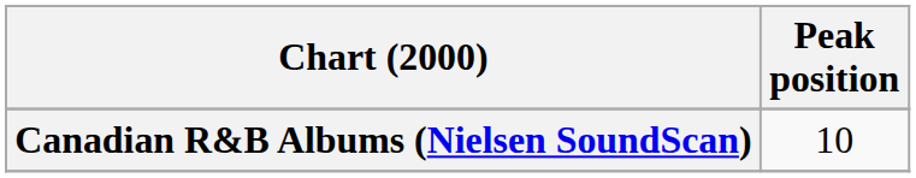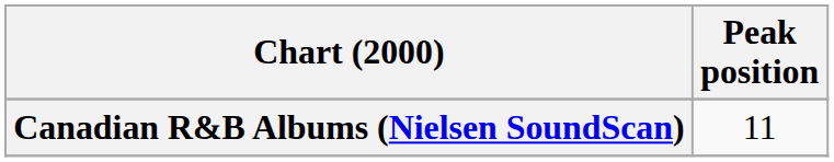Canadian R&B Albums (Nielsen SoundScan) | Peak position: 10 -> 11
